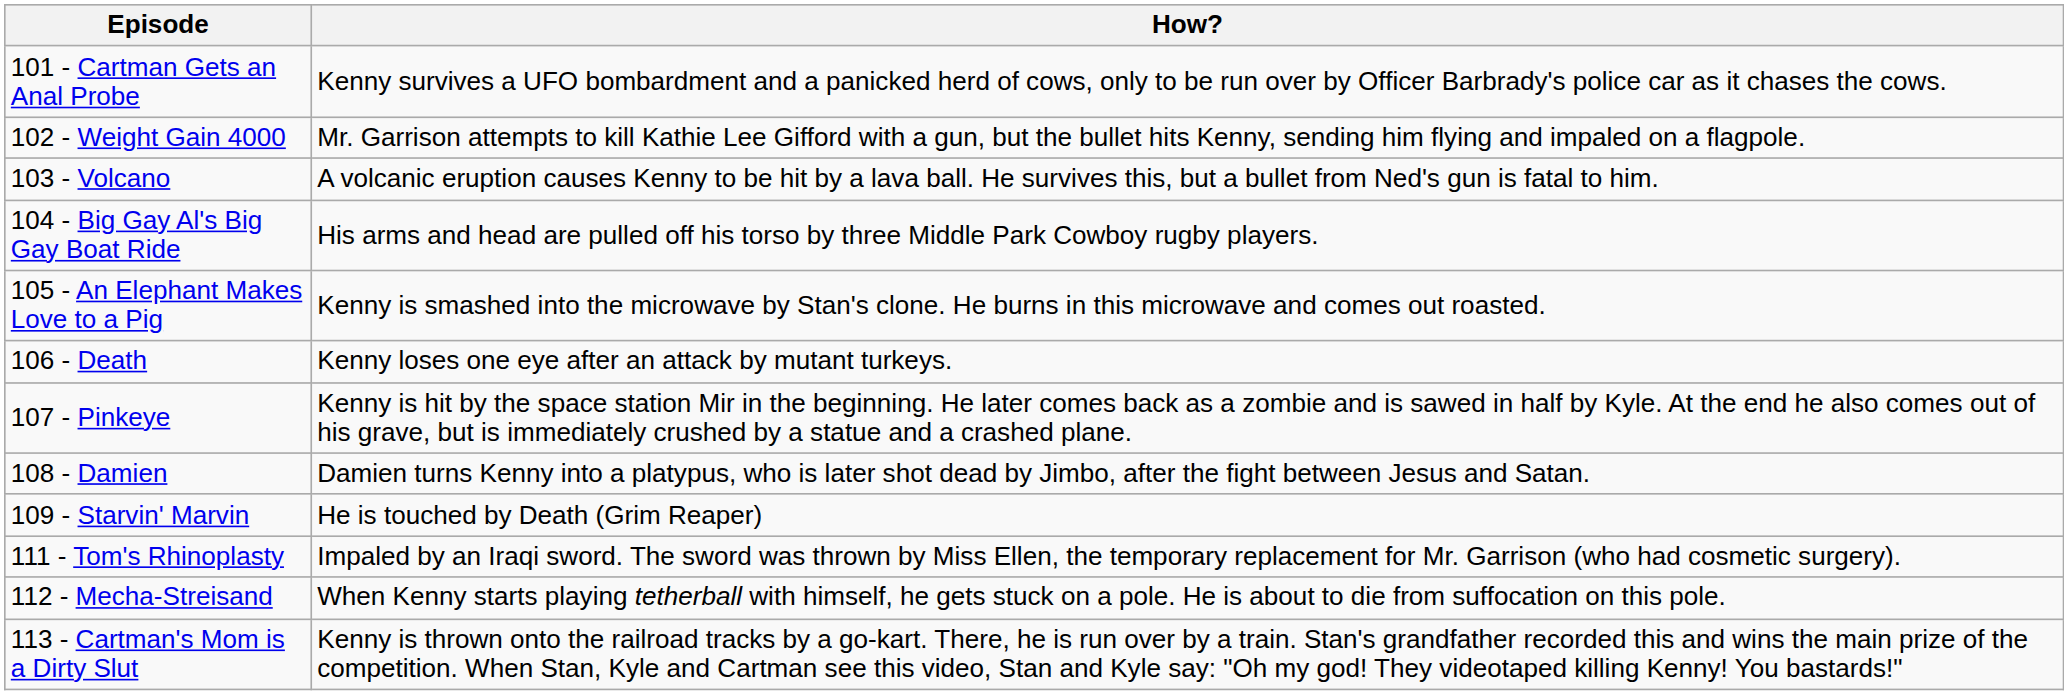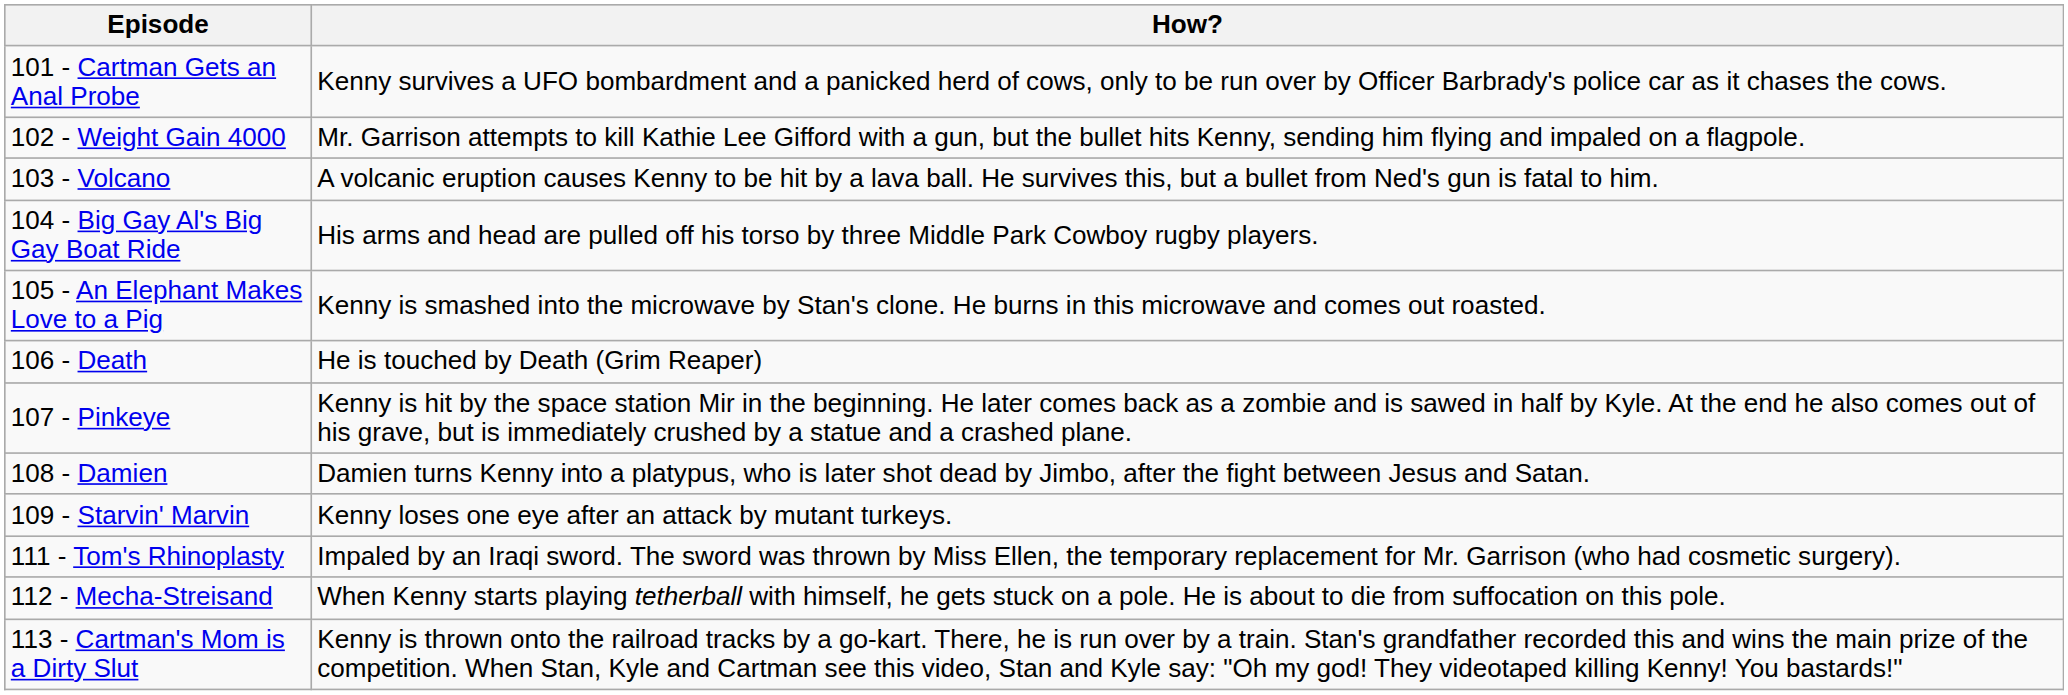106 - Death | How?: Kenny loses one eye after an attack by mutant turkeys. -> He is touched by Death (Grim Reaper)
109 - Starvin' Marvin | How?: He is touched by Death (Grim Reaper) -> Kenny loses one eye after an attack by mutant turkeys.
